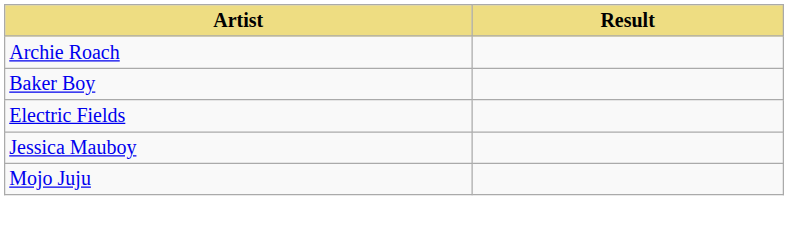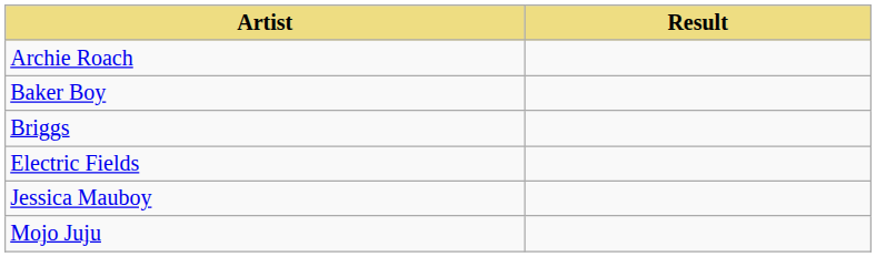+ row: Briggs
